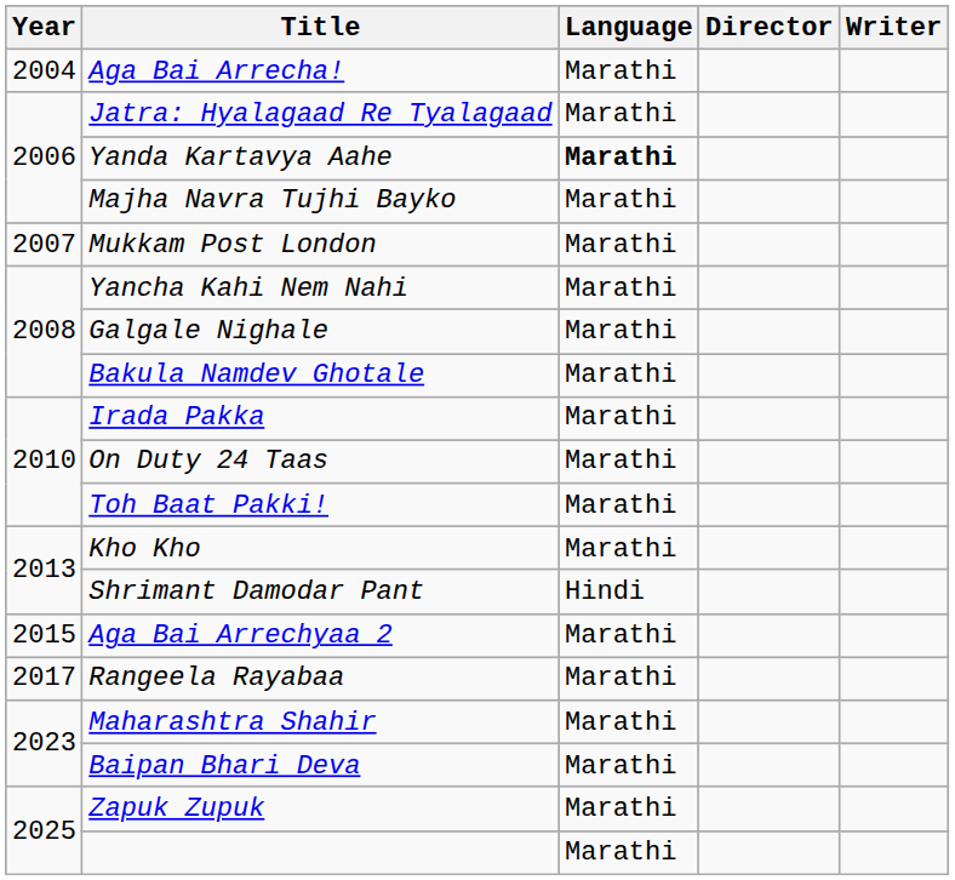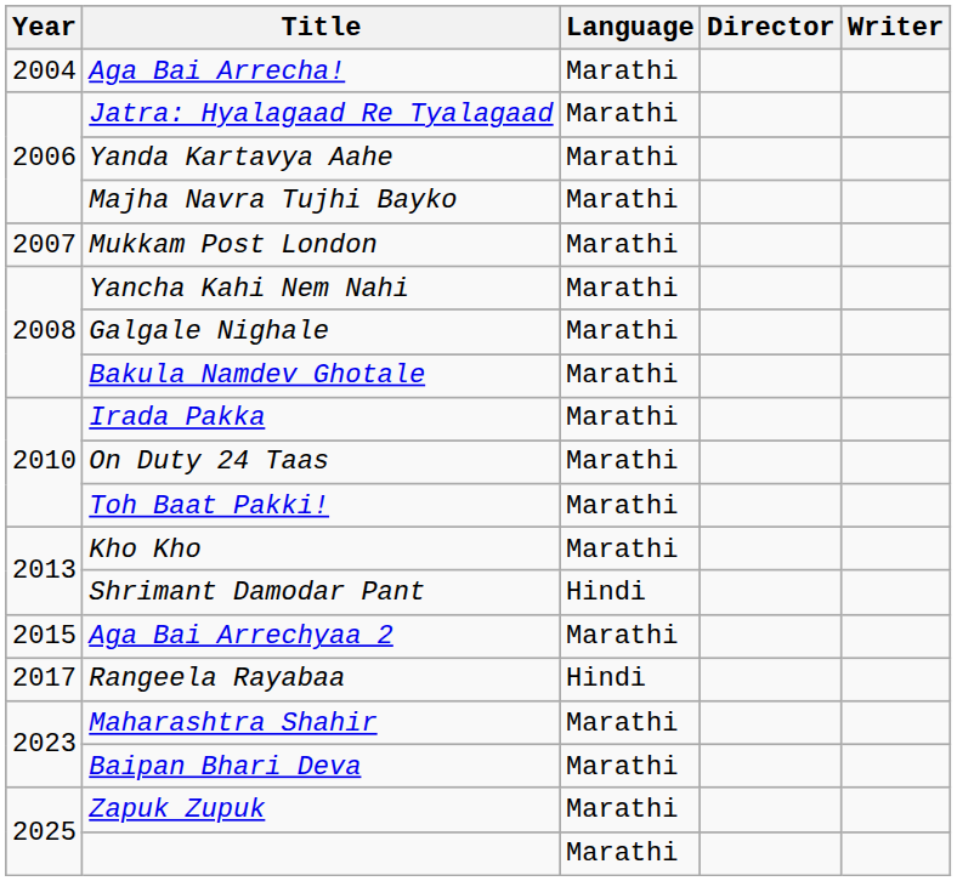Yanda Kartavya Aahe | Language: bold -> normal
Rangeela Rayabaa | Language: Marathi -> Hindi
